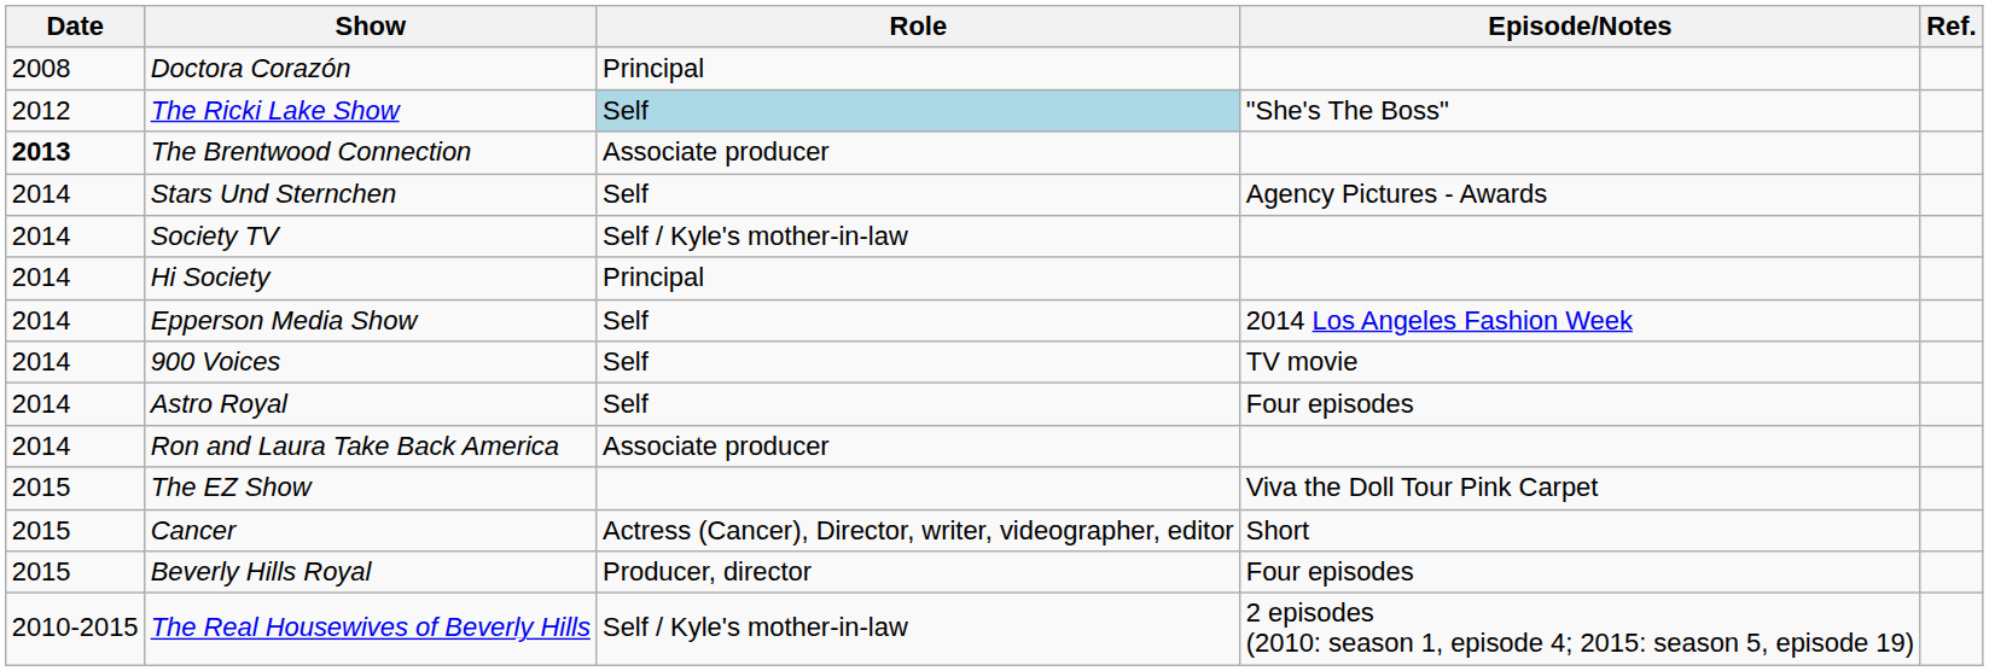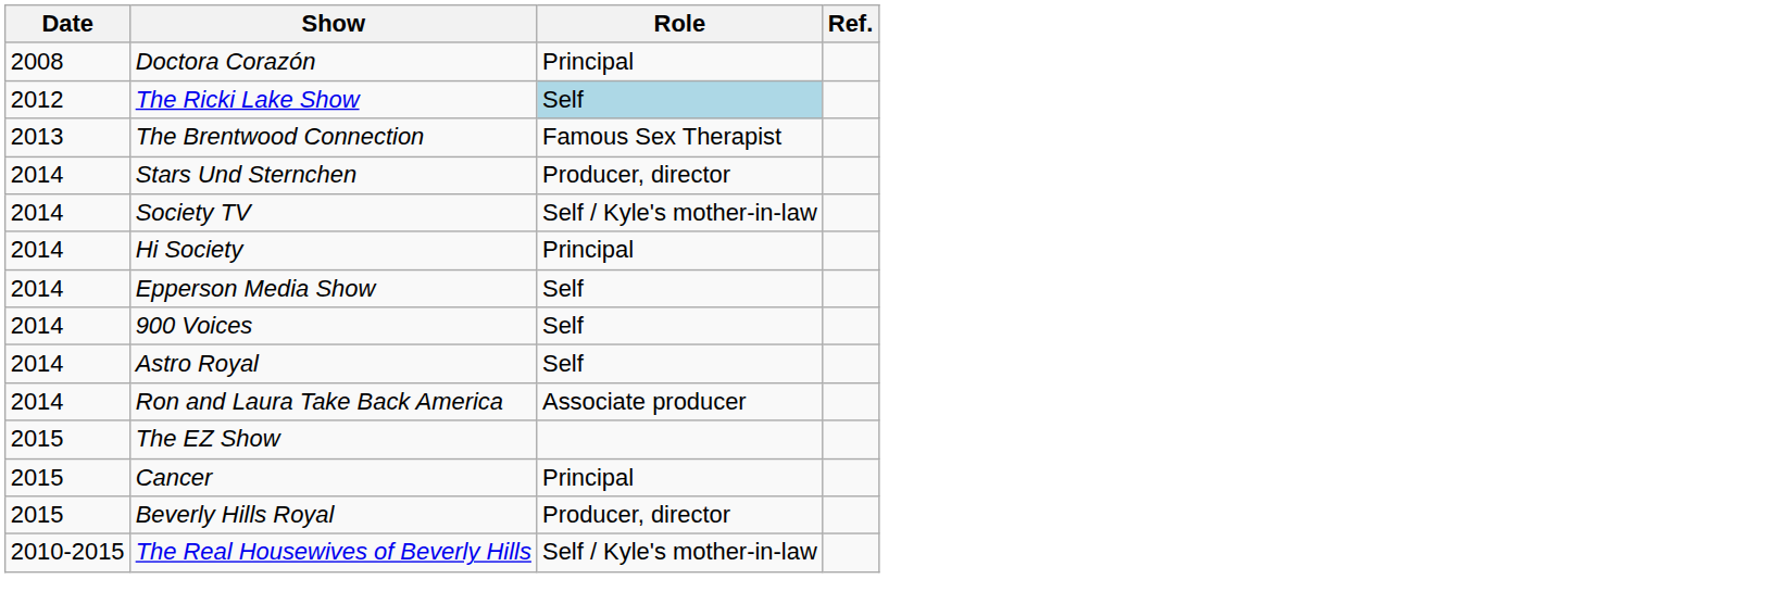- column: Episode/Notes | "She's The Boss" | Agency Pictures - Awards | 2014 Los Angeles Fashion Week | TV movie | Four episodes | Viva the Doll Tour Pink Carpet | Short | Four episodes | 2 episodes (2010: season 1, episode 4; 2015: season 5, episode 19)
The Brentwood Connection | Date: bold -> normal
The Brentwood Connection | Role: Associate producer -> Famous Sex Therapist
Stars Und Sternchen | Role: Self -> Producer, director
Cancer | Role: Actress (Cancer), Director, writer, videographer, editor -> Principal
